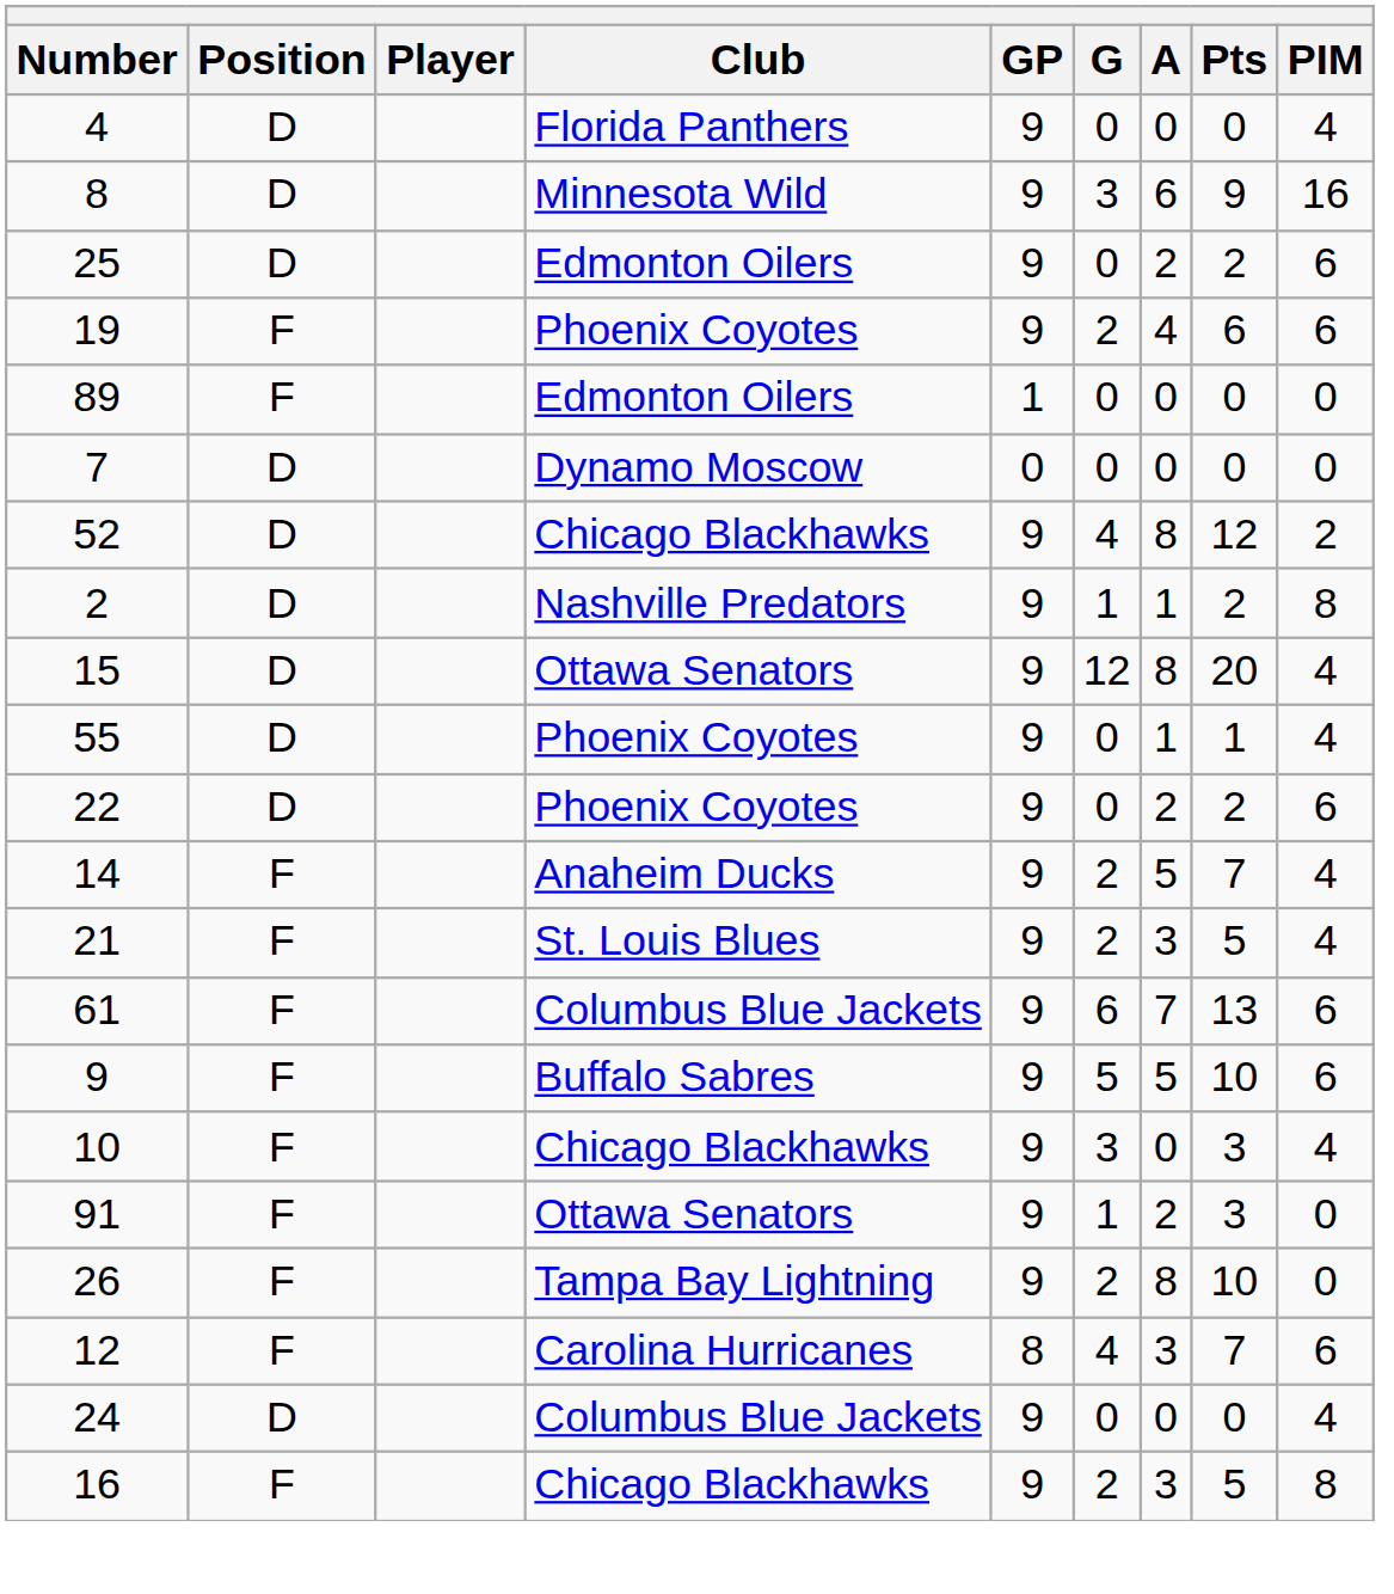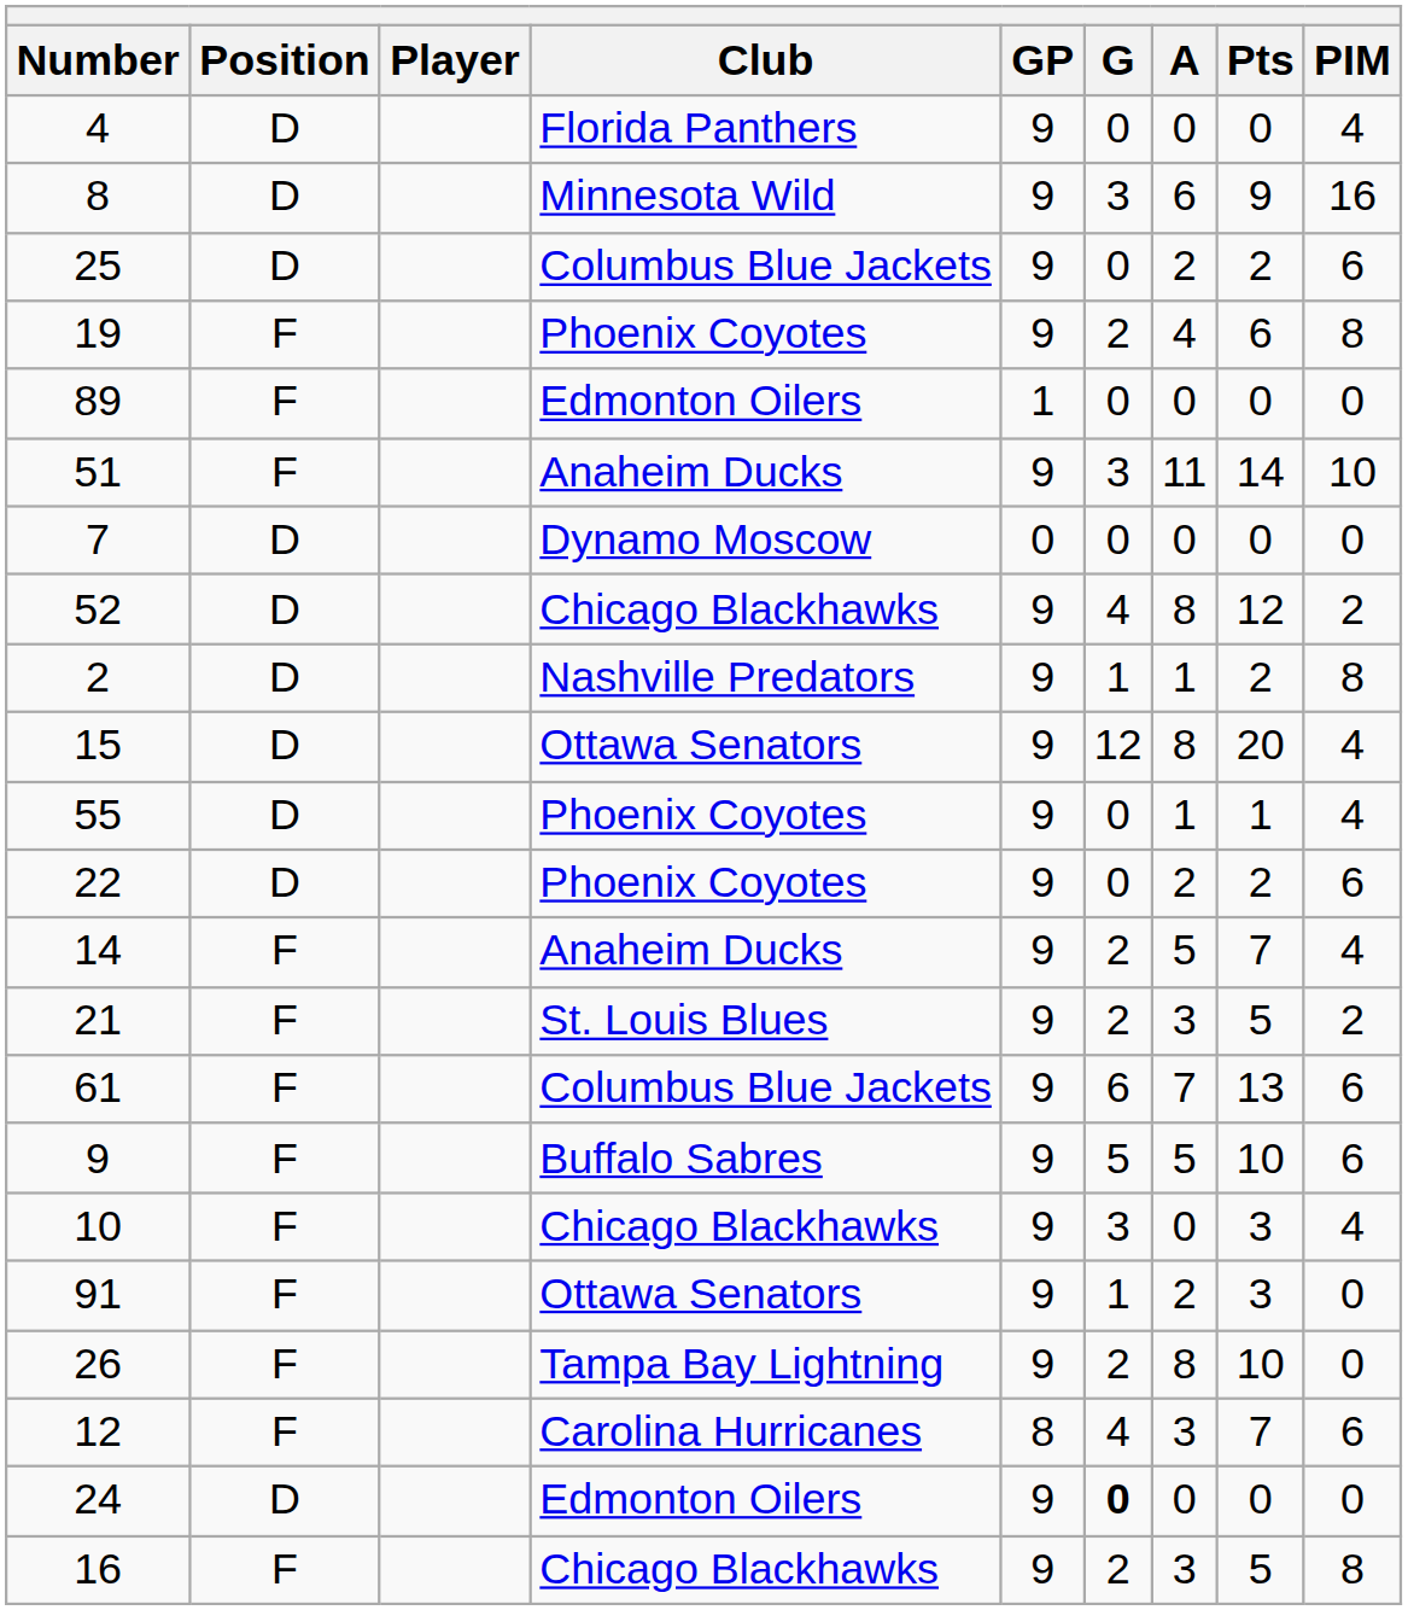25 | Club: Edmonton Oilers -> Columbus Blue Jackets
19 | PIM: 6 -> 8
+ row: 51 | F | Anaheim Ducks | 9 | 3 | 11 | 14 | 10
21 | PIM: 4 -> 2
24 | Club: Columbus Blue Jackets -> Edmonton Oilers
24 | G: normal -> bold
24 | PIM: 4 -> 0
